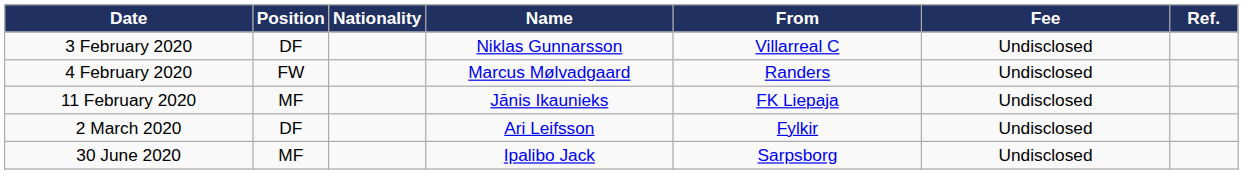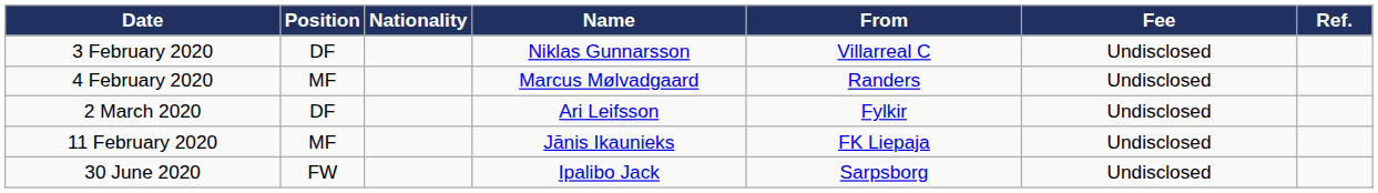4 February 2020 | Position: FW -> MF
rows swapped: 2 March 2020 <-> 11 February 2020
30 June 2020 | Position: MF -> FW
